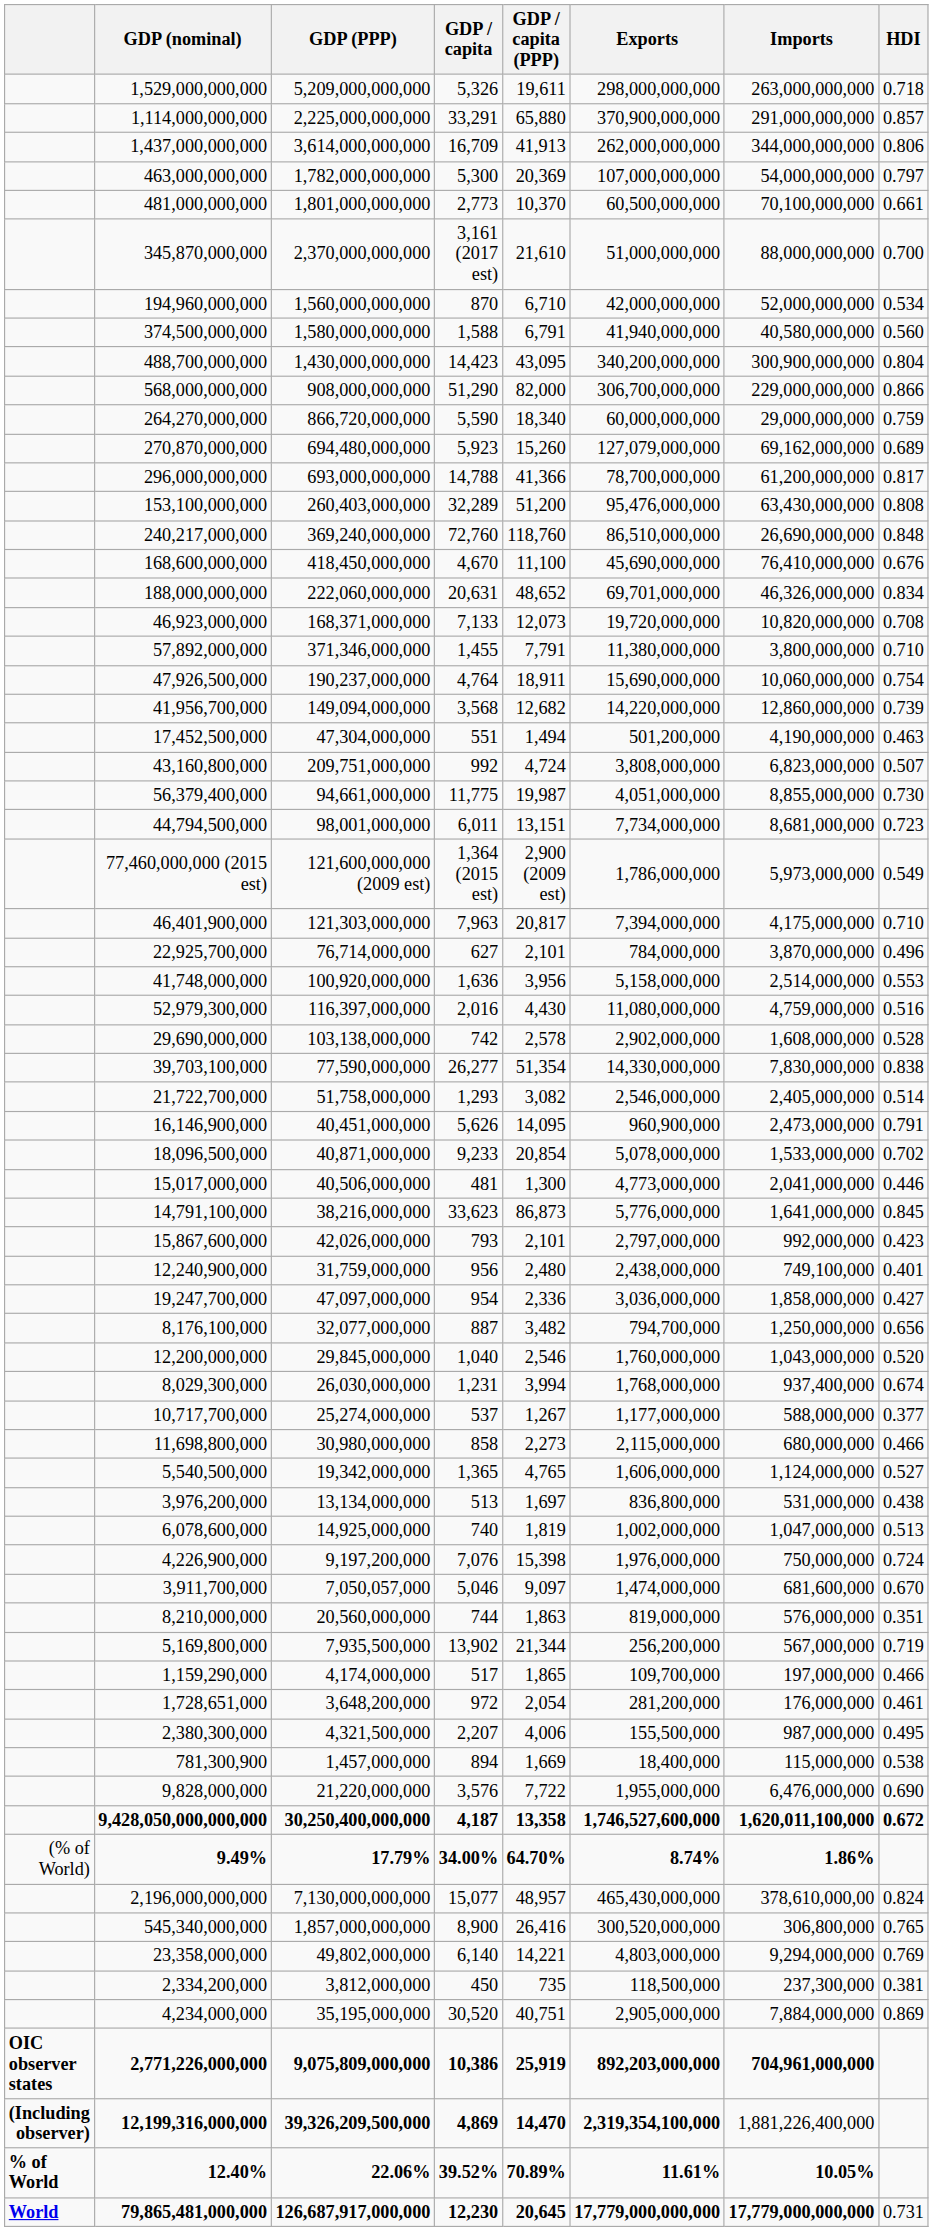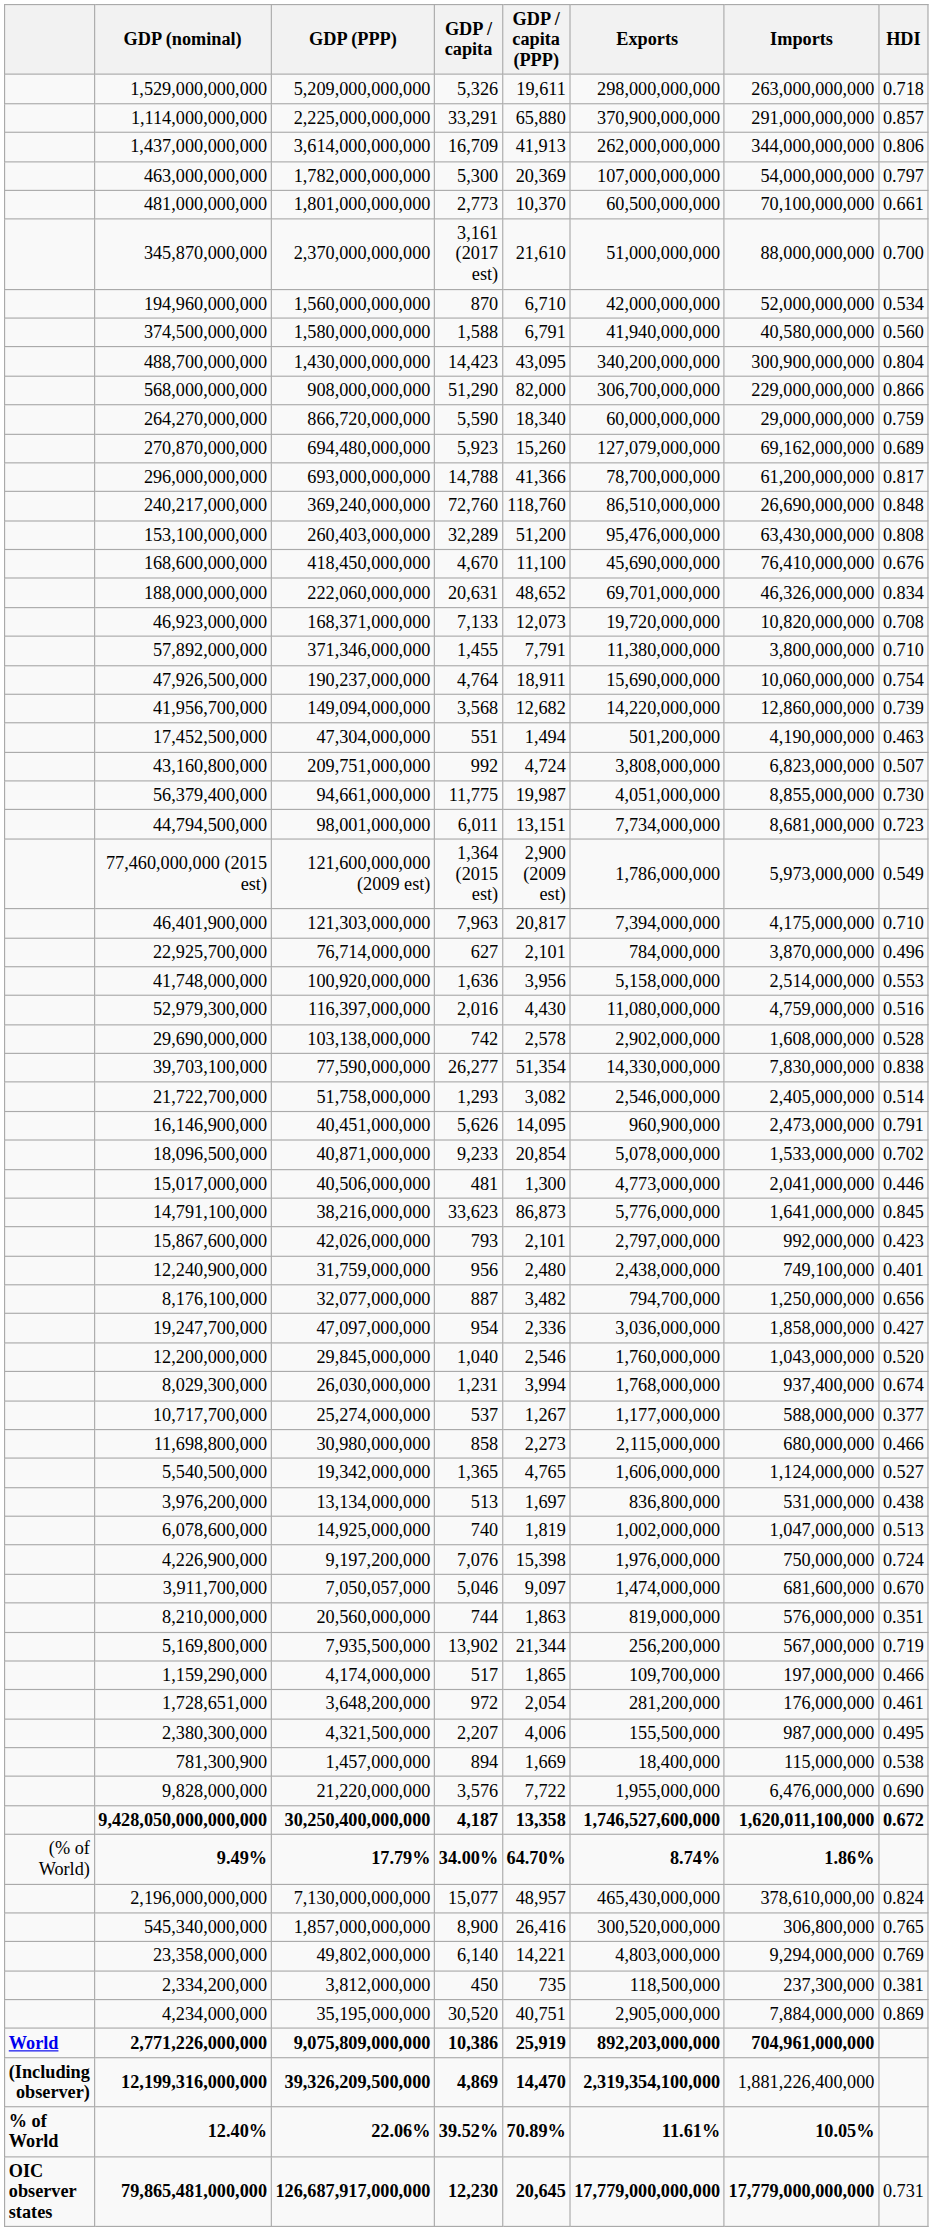rows swapped: 153,100,000,000 <-> 240,217,000,000
rows swapped: 19,247,700,000 <-> 8,176,100,000
2,771,226,000,000 | column 1: OIC observer states -> World
79,865,481,000,000 | column 1: World -> OIC observer states
